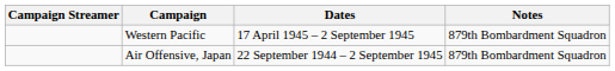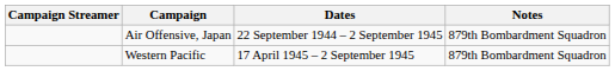rows swapped: Air Offensive, Japan <-> Western Pacific
